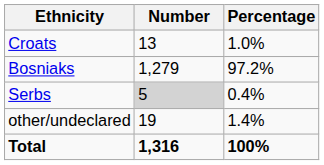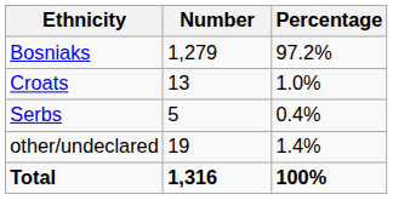rows swapped: Bosniaks <-> Croats
Serbs | Number: lightgrey background -> no background
